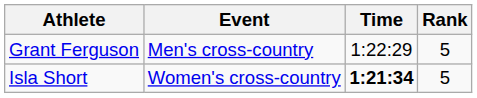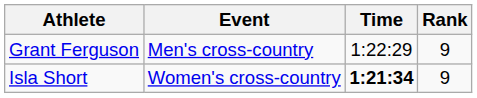Grant Ferguson | Rank: 5 -> 9
Isla Short | Rank: 5 -> 9
